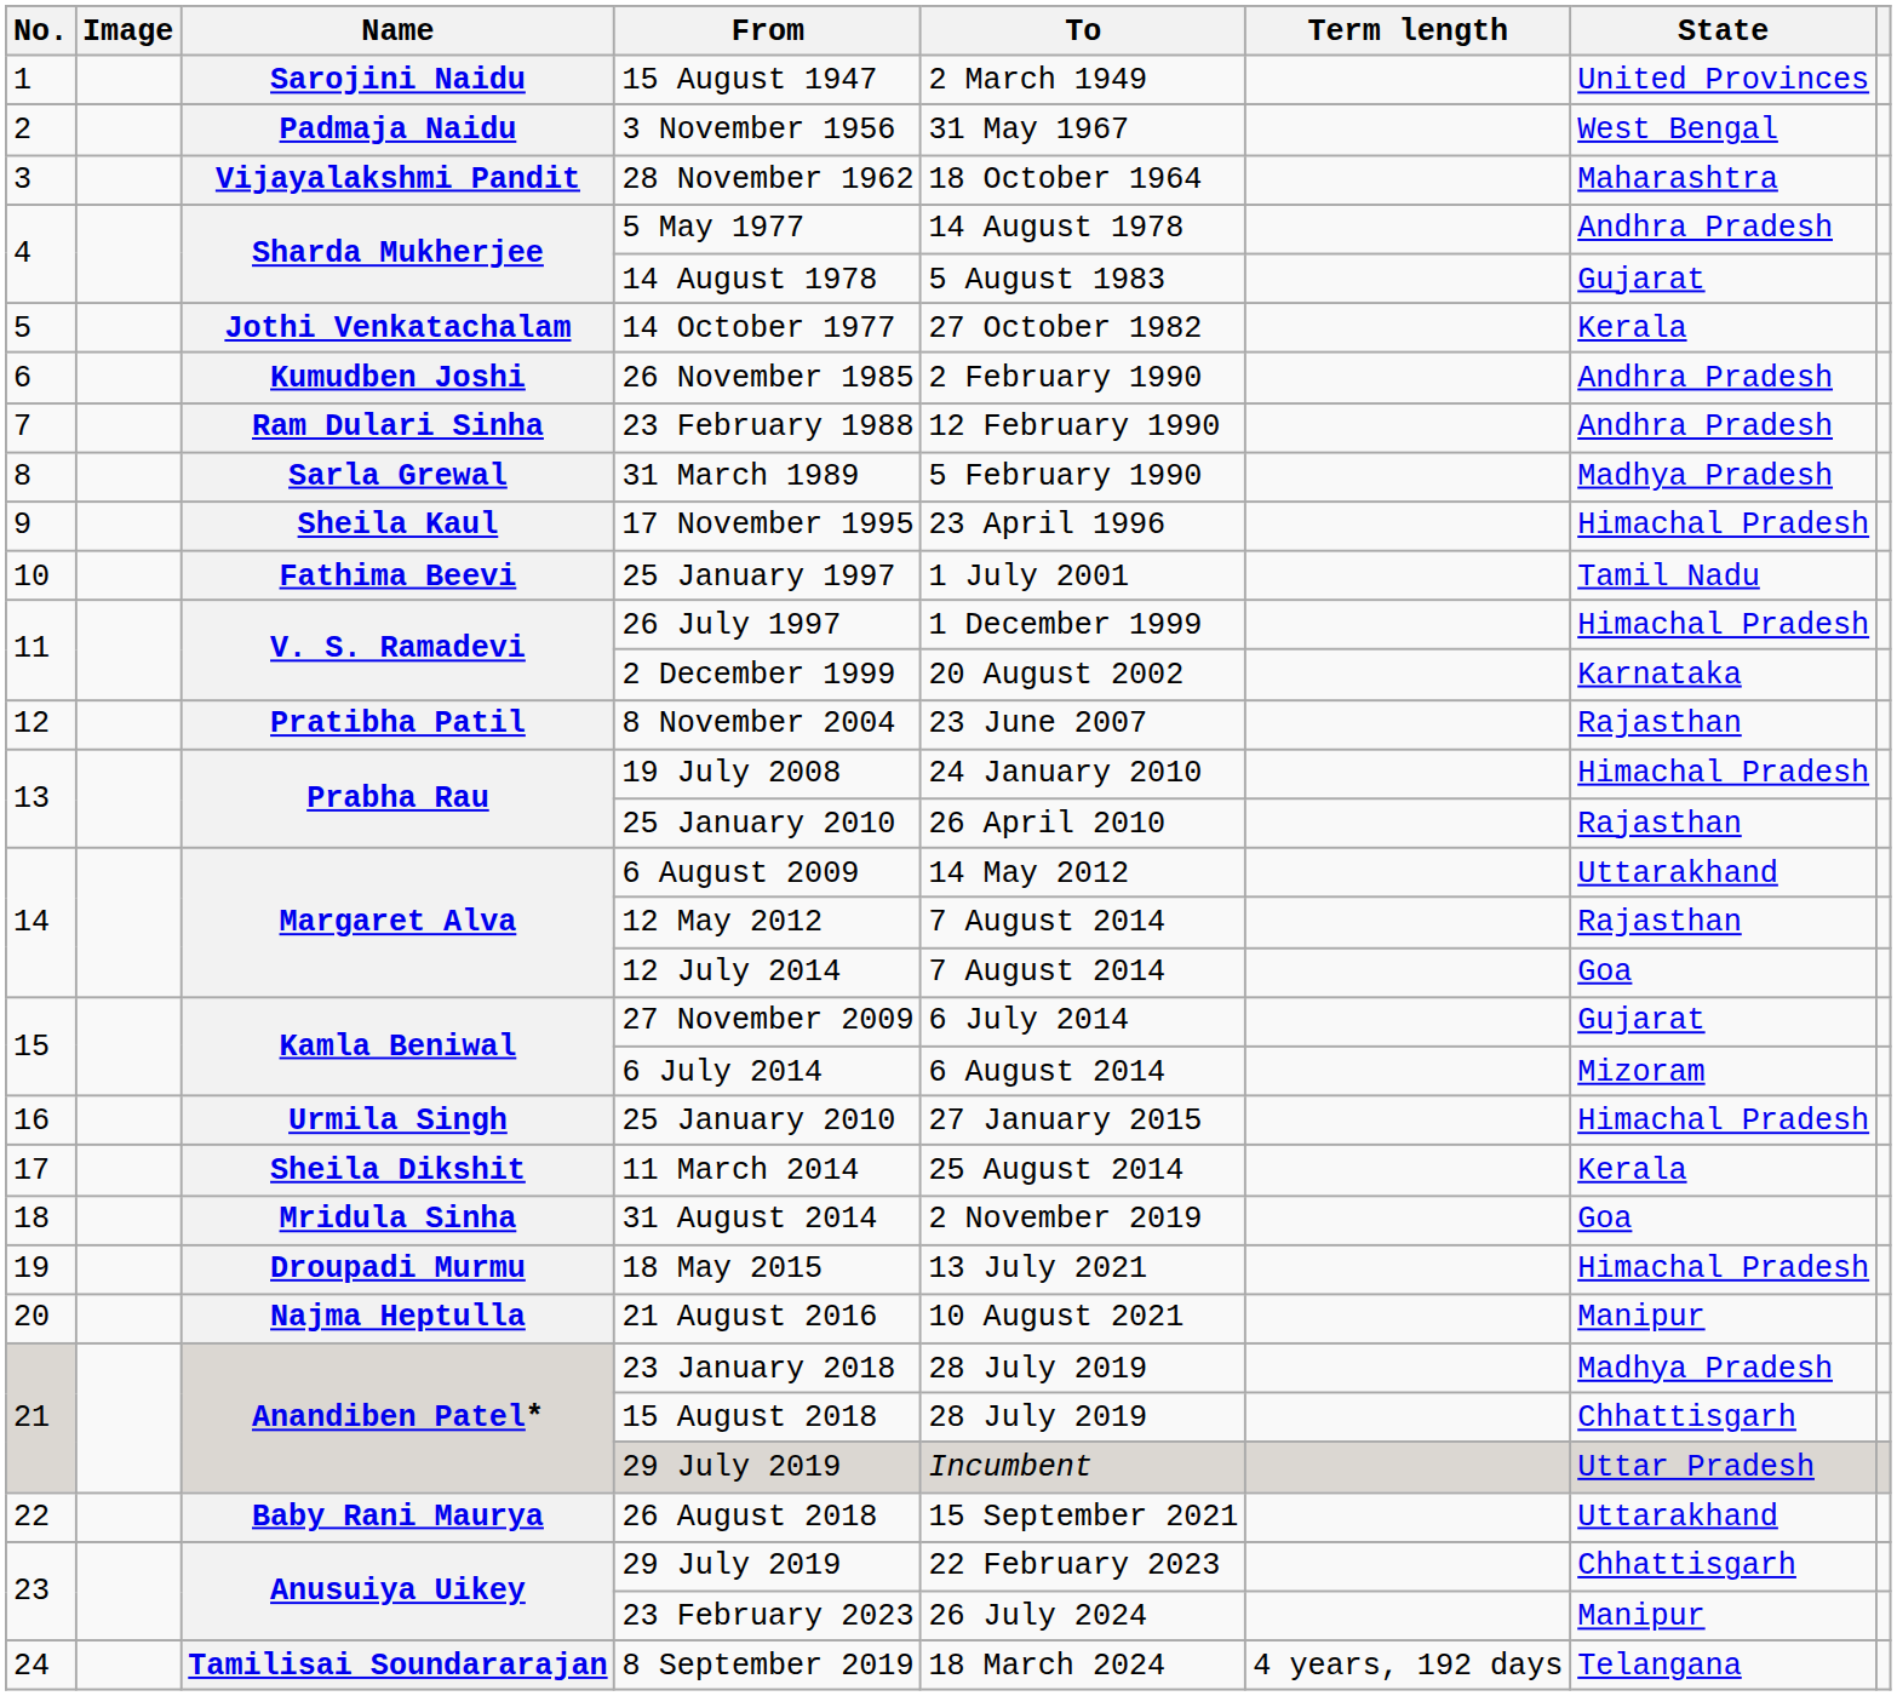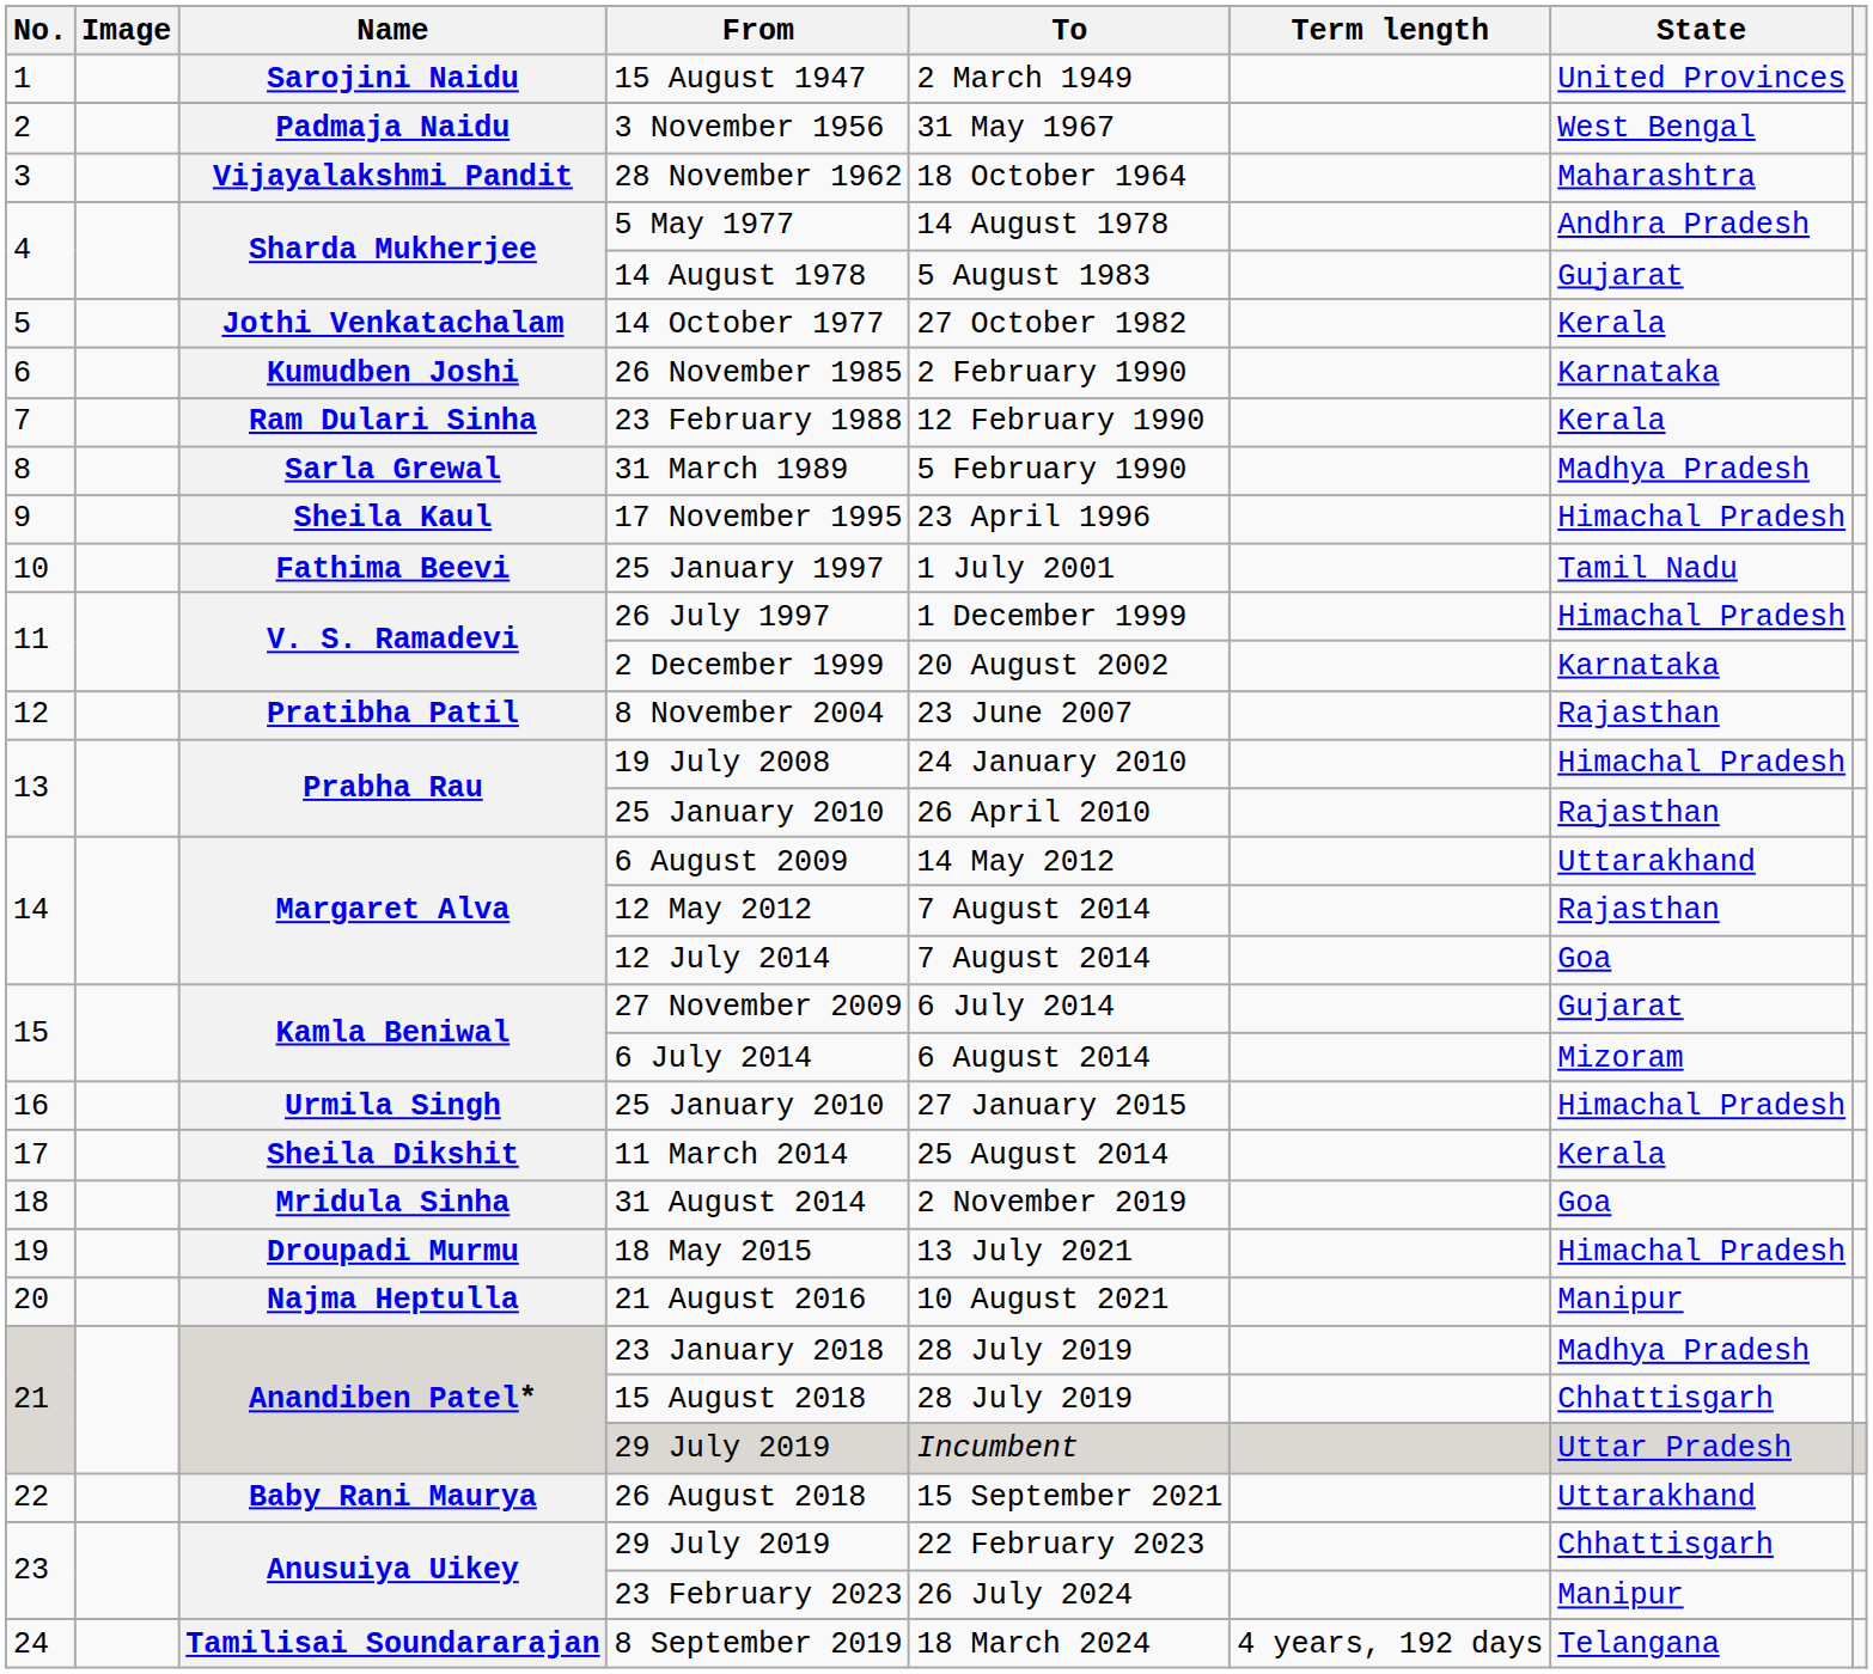26 November 1985 | State: Andhra Pradesh -> Karnataka
23 February 1988 | State: Andhra Pradesh -> Kerala
